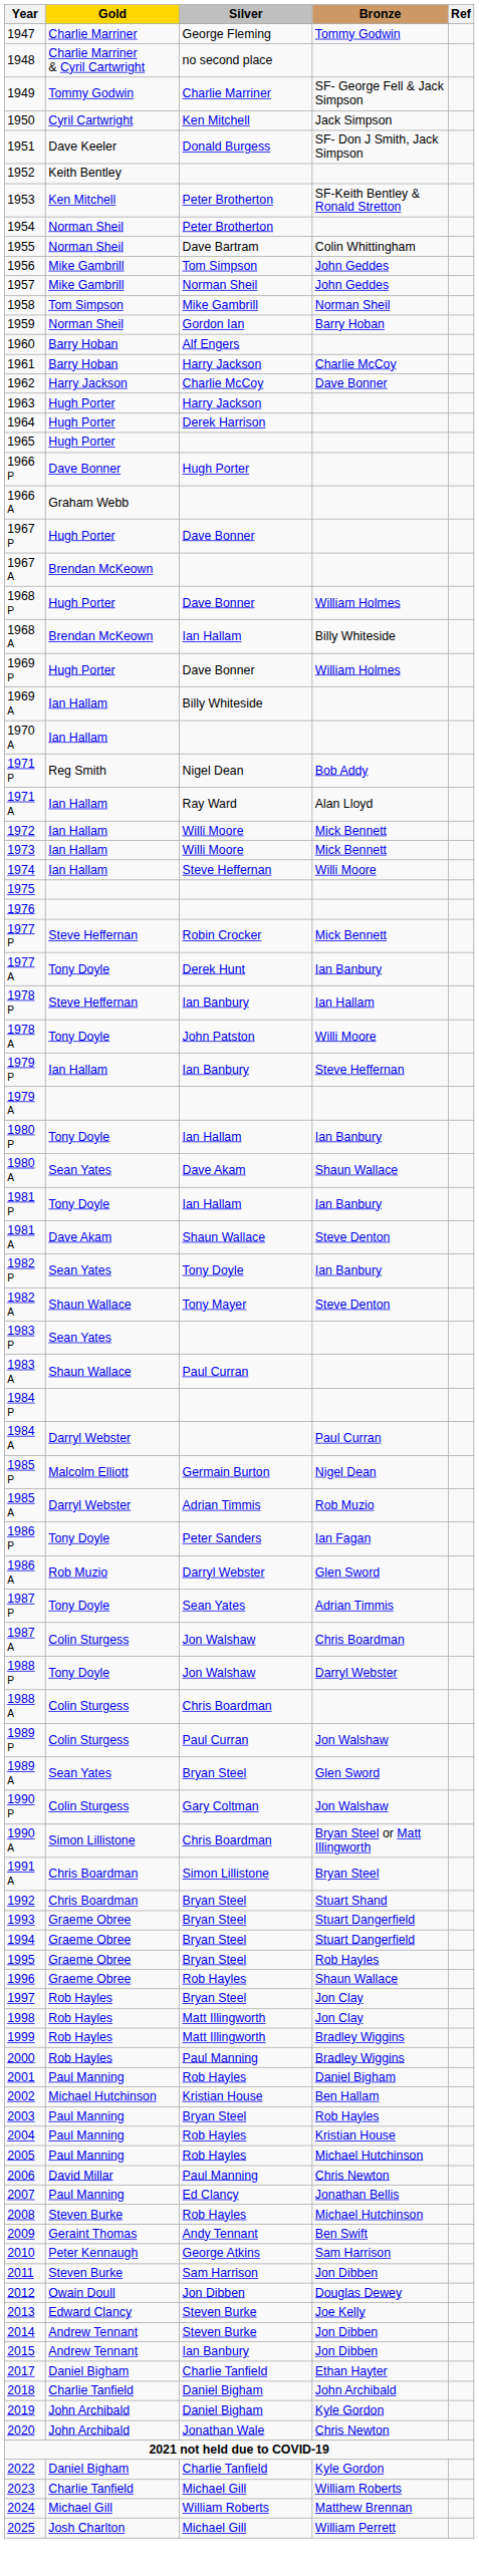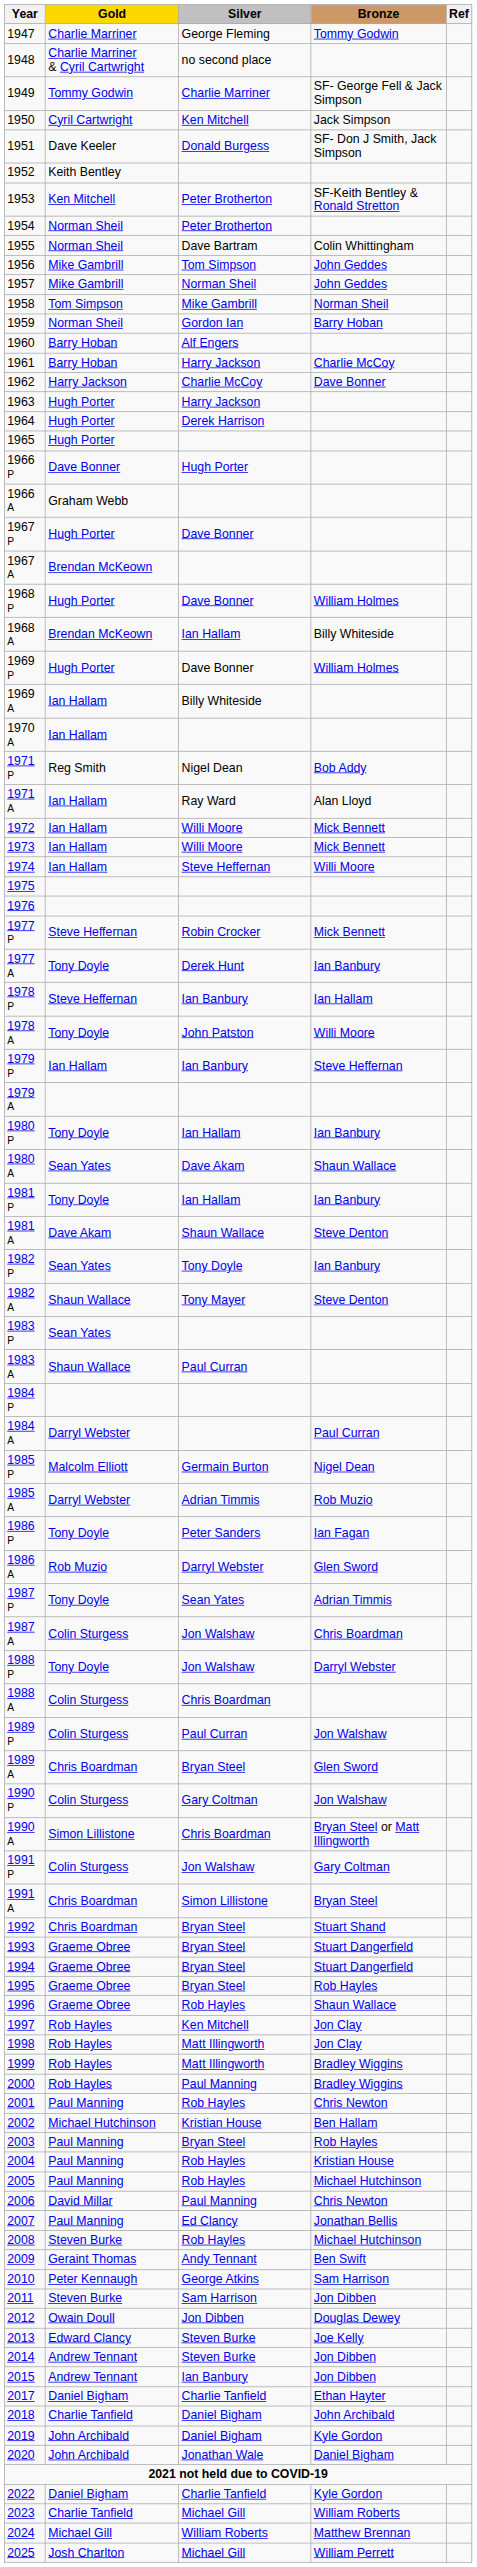1989 A | Gold: Sean Yates -> Chris Boardman
+ row: 1991 P | Colin Sturgess | Jon Walshaw | Gary Coltman
1997 | Silver: Bryan Steel -> Ken Mitchell
2001 | Bronze: Daniel Bigham -> Chris Newton
2020 | Bronze: Chris Newton -> Daniel Bigham
